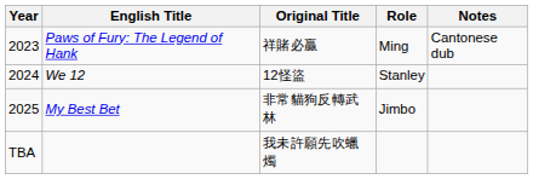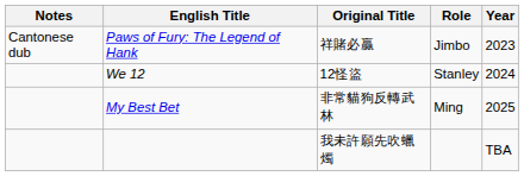columns swapped: Year <-> Notes
Paws of Fury: The Legend of Hank | Role: Ming -> Jimbo
My Best Bet | Role: Jimbo -> Ming
